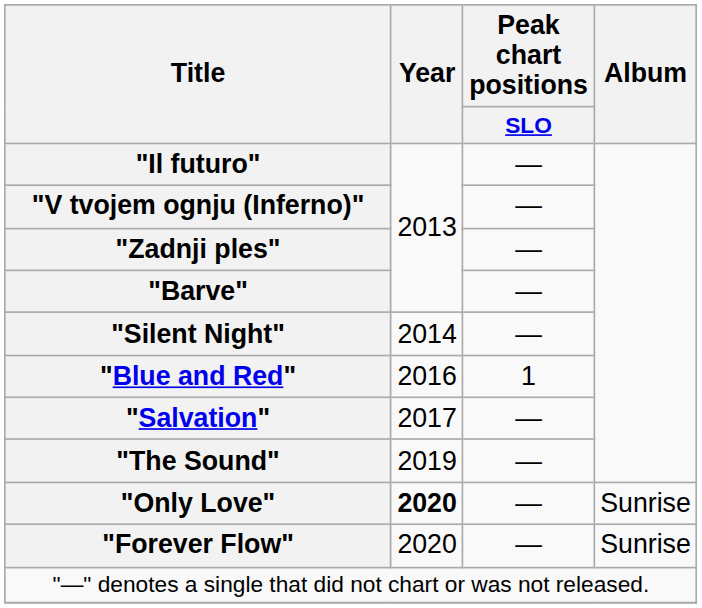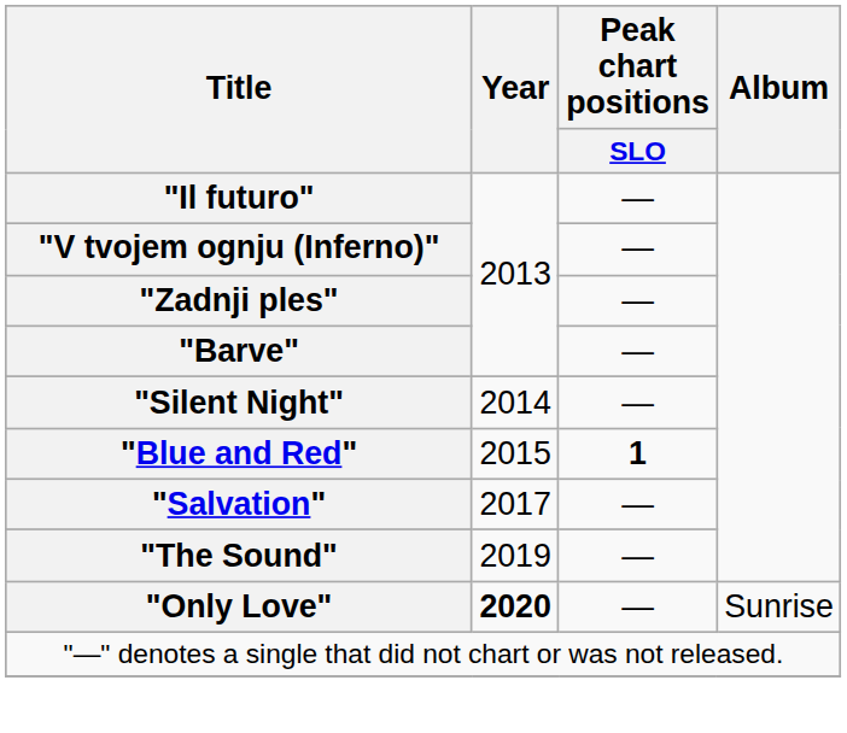"Blue and Red" | Year: 2016 -> 2015
"Blue and Red" | Peak chart positions / SLO: normal -> bold
- row: "Forever Flow" | 2020 | — | Sunrise
